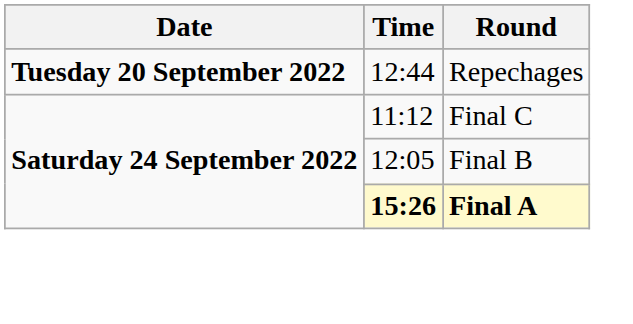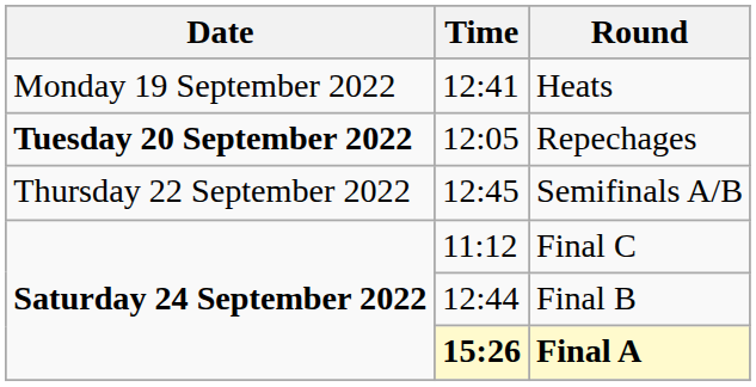+ row: Monday 19 September 2022 | 12:41 | Heats
Repechages | Time: 12:44 -> 12:05
+ row: Thursday 22 September 2022 | 12:45 | Semifinals A/B
Final B | Time: 12:05 -> 12:44
